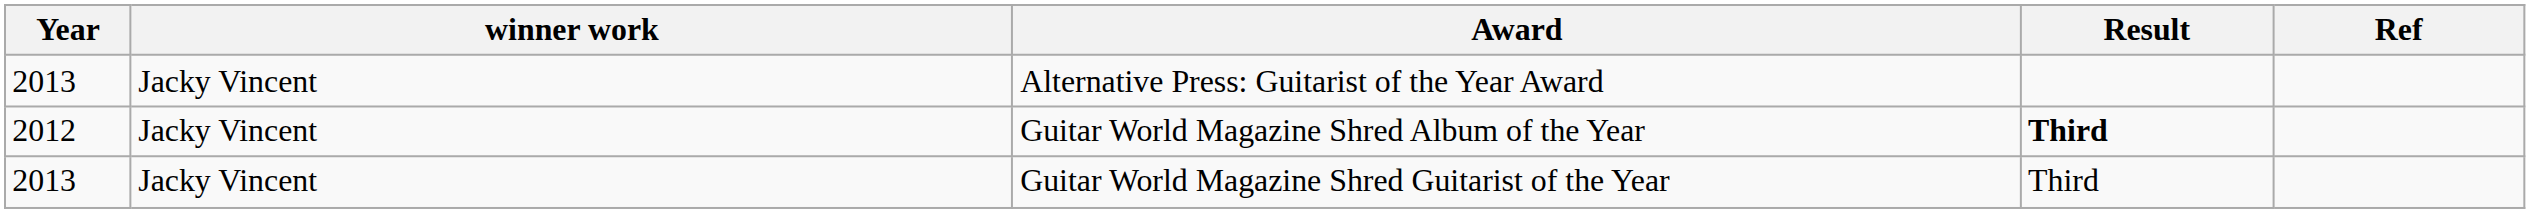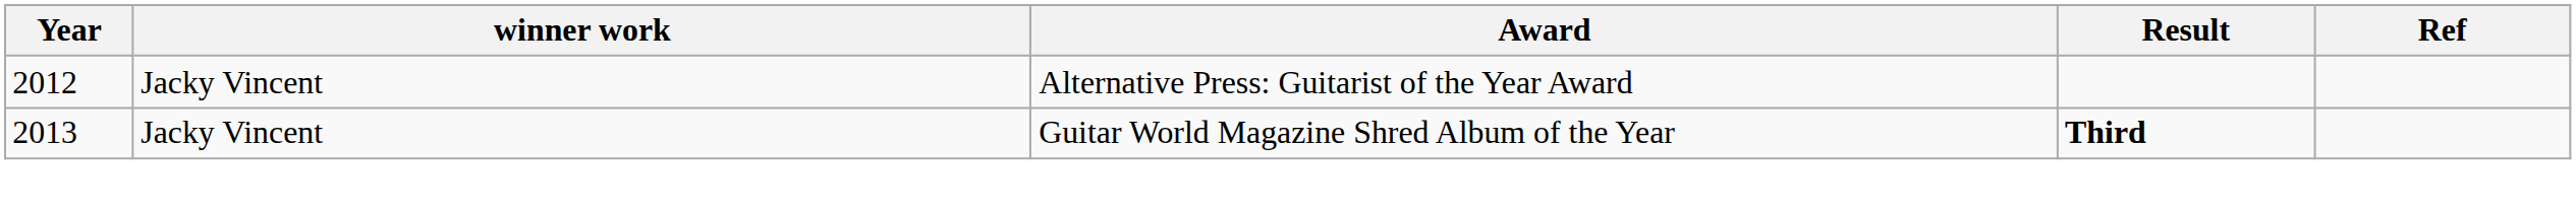Alternative Press: Guitarist of the Year Award | Year: 2013 -> 2012
Guitar World Magazine Shred Album of the Year | Year: 2012 -> 2013
- row: 2013 | Jacky Vincent | Guitar World Magazine Shred Guitarist of the Year | Third
